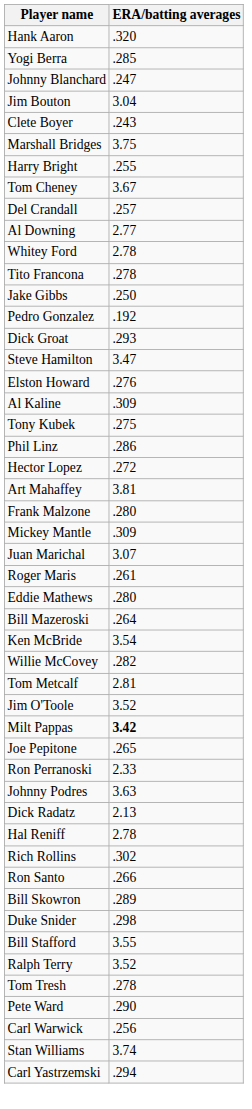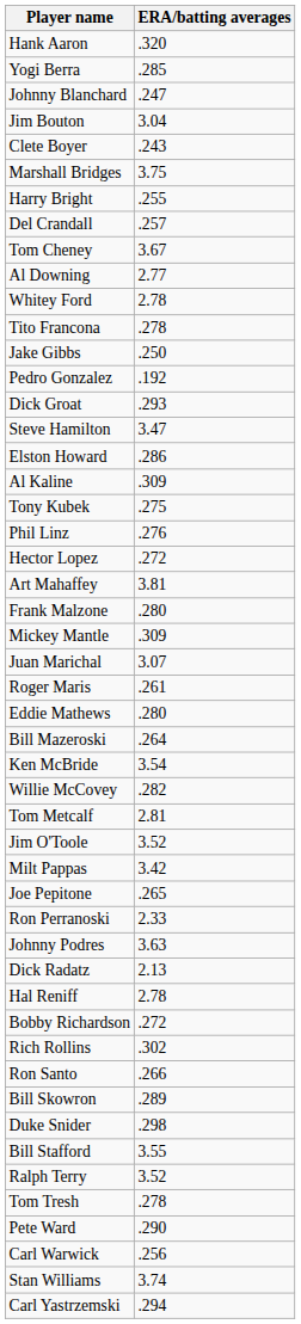rows swapped: Tom Cheney <-> Del Crandall
Elston Howard | ERA/batting averages: .276 -> .286
Phil Linz | ERA/batting averages: .286 -> .276
Milt Pappas | ERA/batting averages: bold -> normal
+ row: Bobby Richardson | .272
